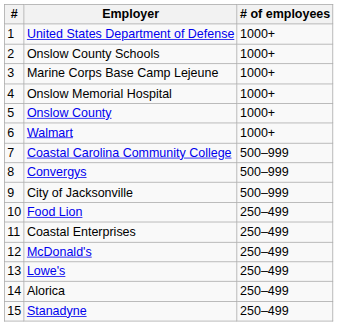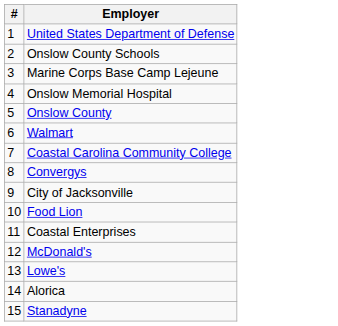- column: # of employees | 1000+ | 1000+ | 1000+ | 1000+ | 1000+ | 1000+ | 500–999 | 500–999 | 500–999 | 250–499 | 250–499 | 250–499 | 250–499 | 250–499 | 250–499
